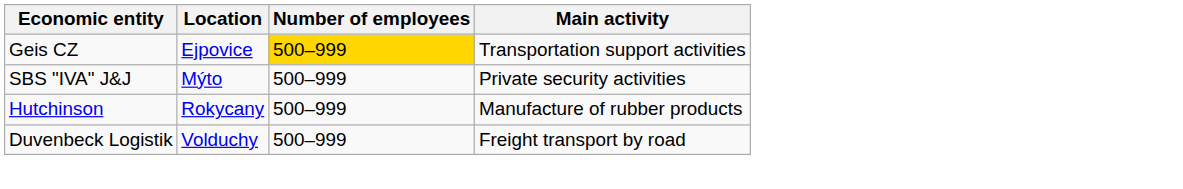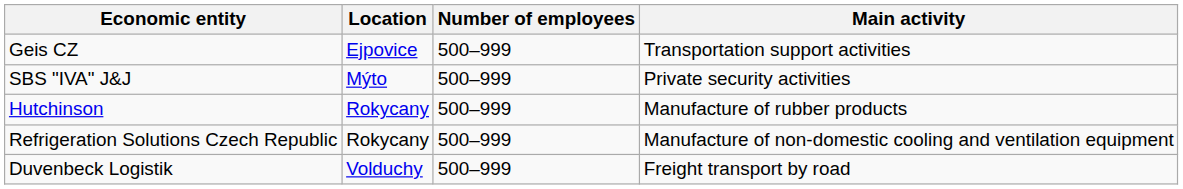Geis CZ | Number of employees: gold background -> no background
+ row: Refrigeration Solutions Czech Republic | Rokycany | 500–999 | Manufacture of non-domestic cooling and ventilation equipment
